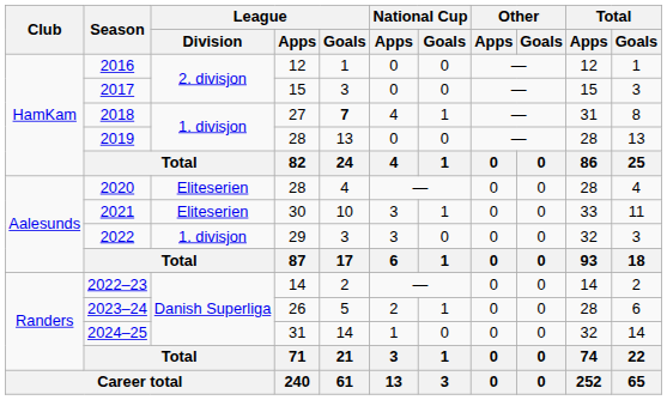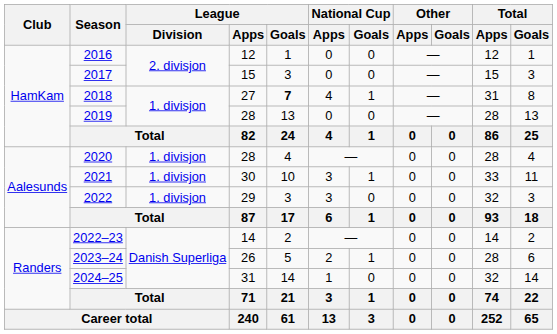2020 | League / Division: Eliteserien -> 1. divisjon
2021 | League / Division: Eliteserien -> 1. divisjon
